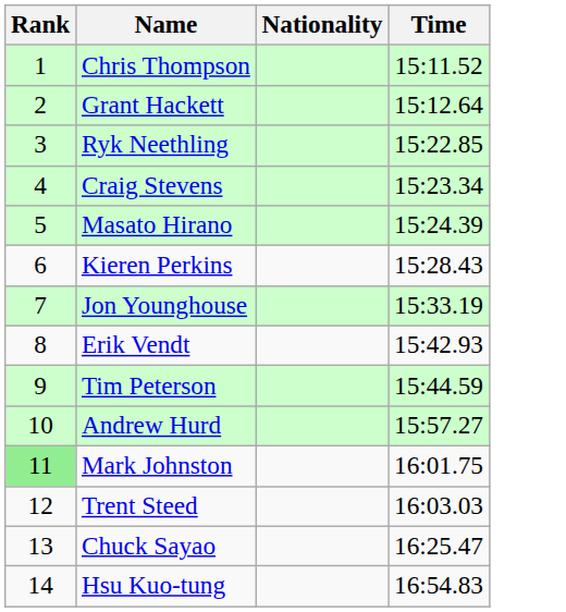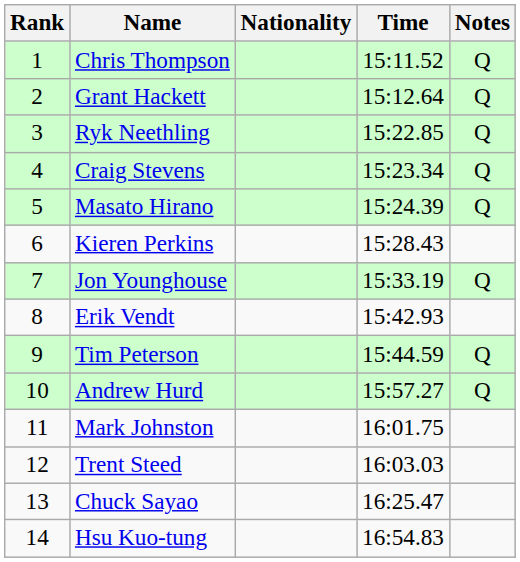+ column: Notes | Q | Q | Q | Q | Q | Q | Q | Q
Mark Johnston | Rank: lightgreen background -> no background
